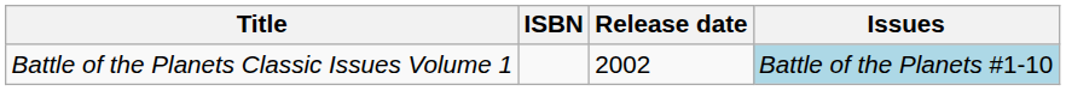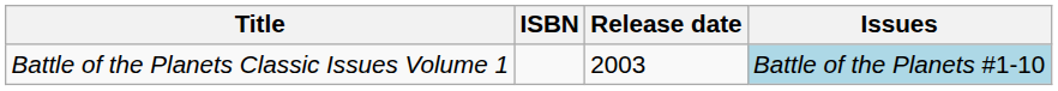Battle of the Planets Classic Issues Volume 1 | Release date: 2002 -> 2003
